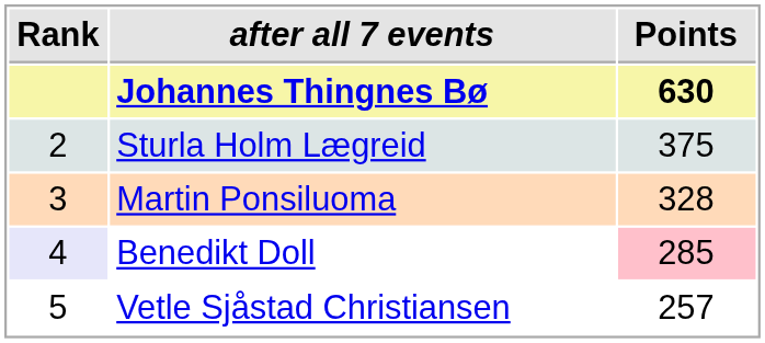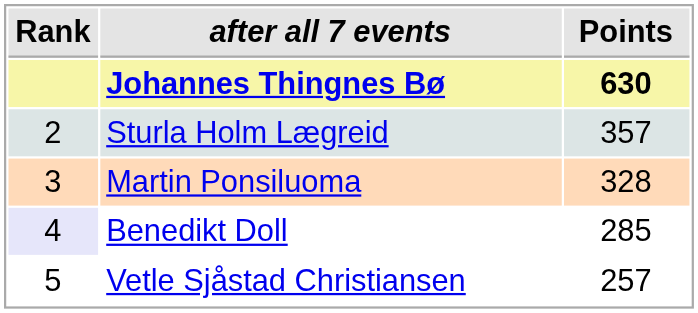Sturla Holm Lægreid | Points: 375 -> 357
Benedikt Doll | Points: pink background -> no background
